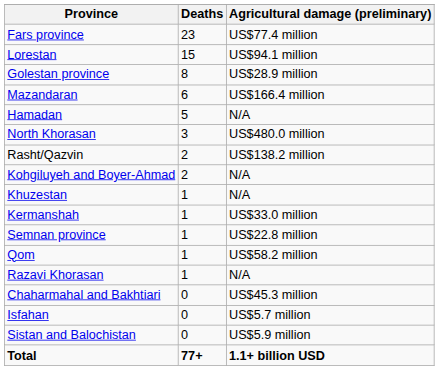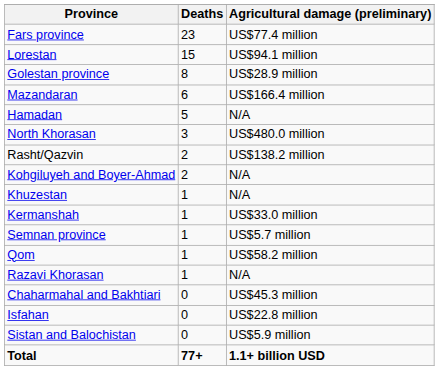Semnan province | Agricultural damage (preliminary): US$22.8 million -> US$5.7 million
Isfahan | Agricultural damage (preliminary): US$5.7 million -> US$22.8 million
